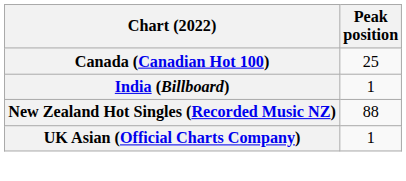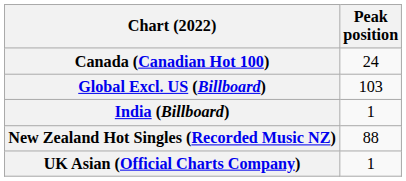Canada (Canadian Hot 100) | Peak position: 25 -> 24
+ row: Global Excl. US (Billboard) | 103
